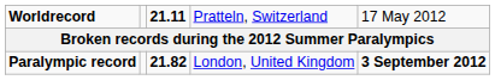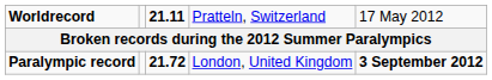Paralympic record | column 3: 21.82 -> 21.72
